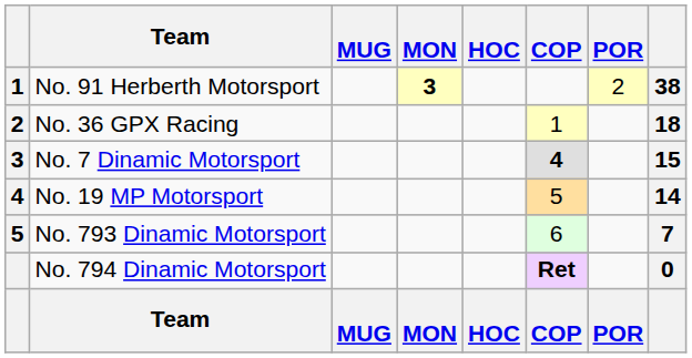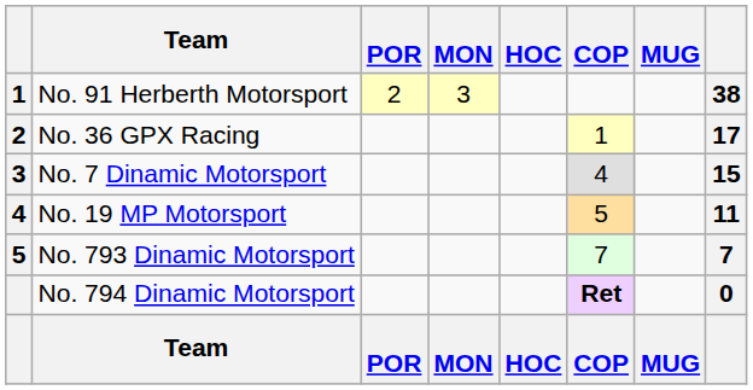columns swapped: POR <-> MUG
No. 91 Herberth Motorsport | MON: bold -> normal
No. 36 GPX Racing | column 8: 18 -> 17
No. 7 Dinamic Motorsport | COP: bold -> normal
No. 19 MP Motorsport | column 8: 14 -> 11
No. 793 Dinamic Motorsport | COP: 6 -> 7
